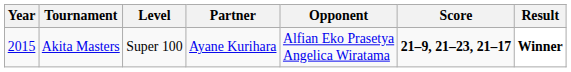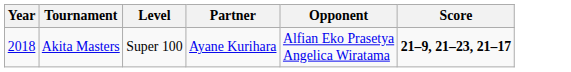- column: Result | Winner
Akita Masters | Year: 2015 -> 2018
